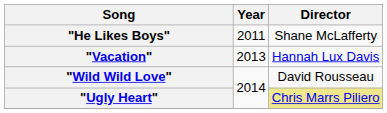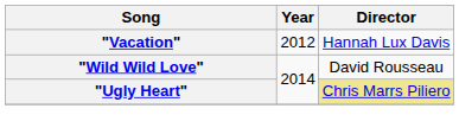- row: "He Likes Boys" | 2011 | Shane McLafferty
"Vacation" | Year: 2013 -> 2012
